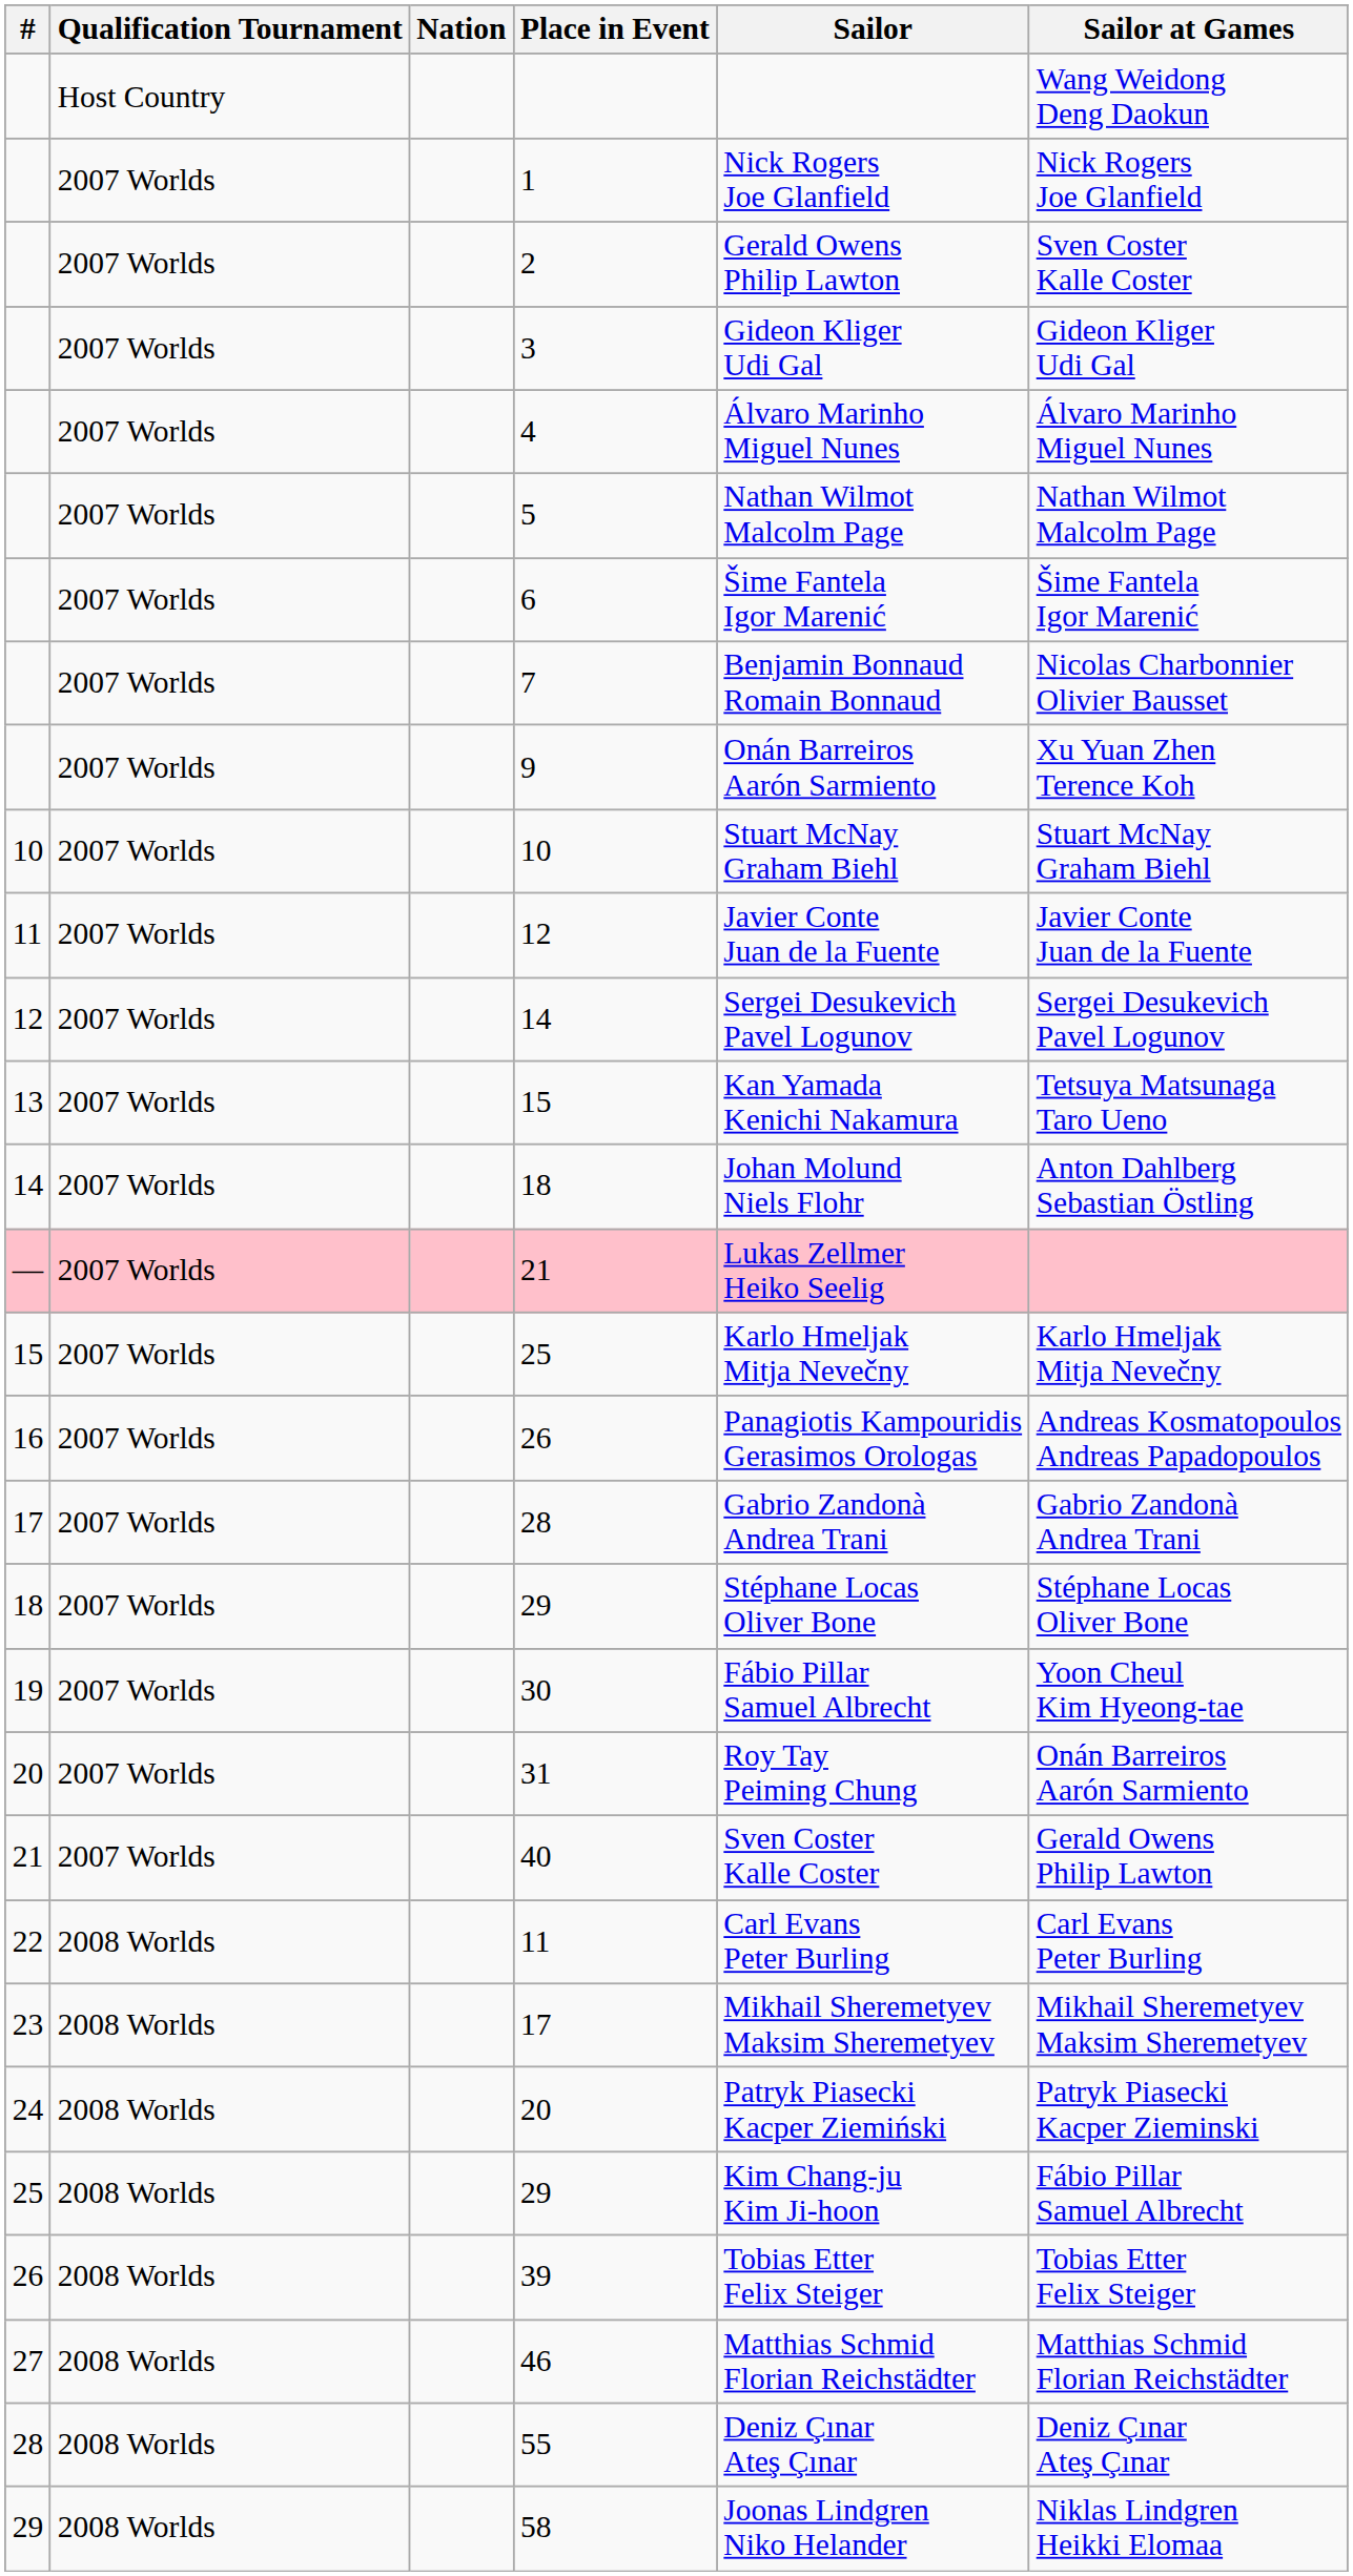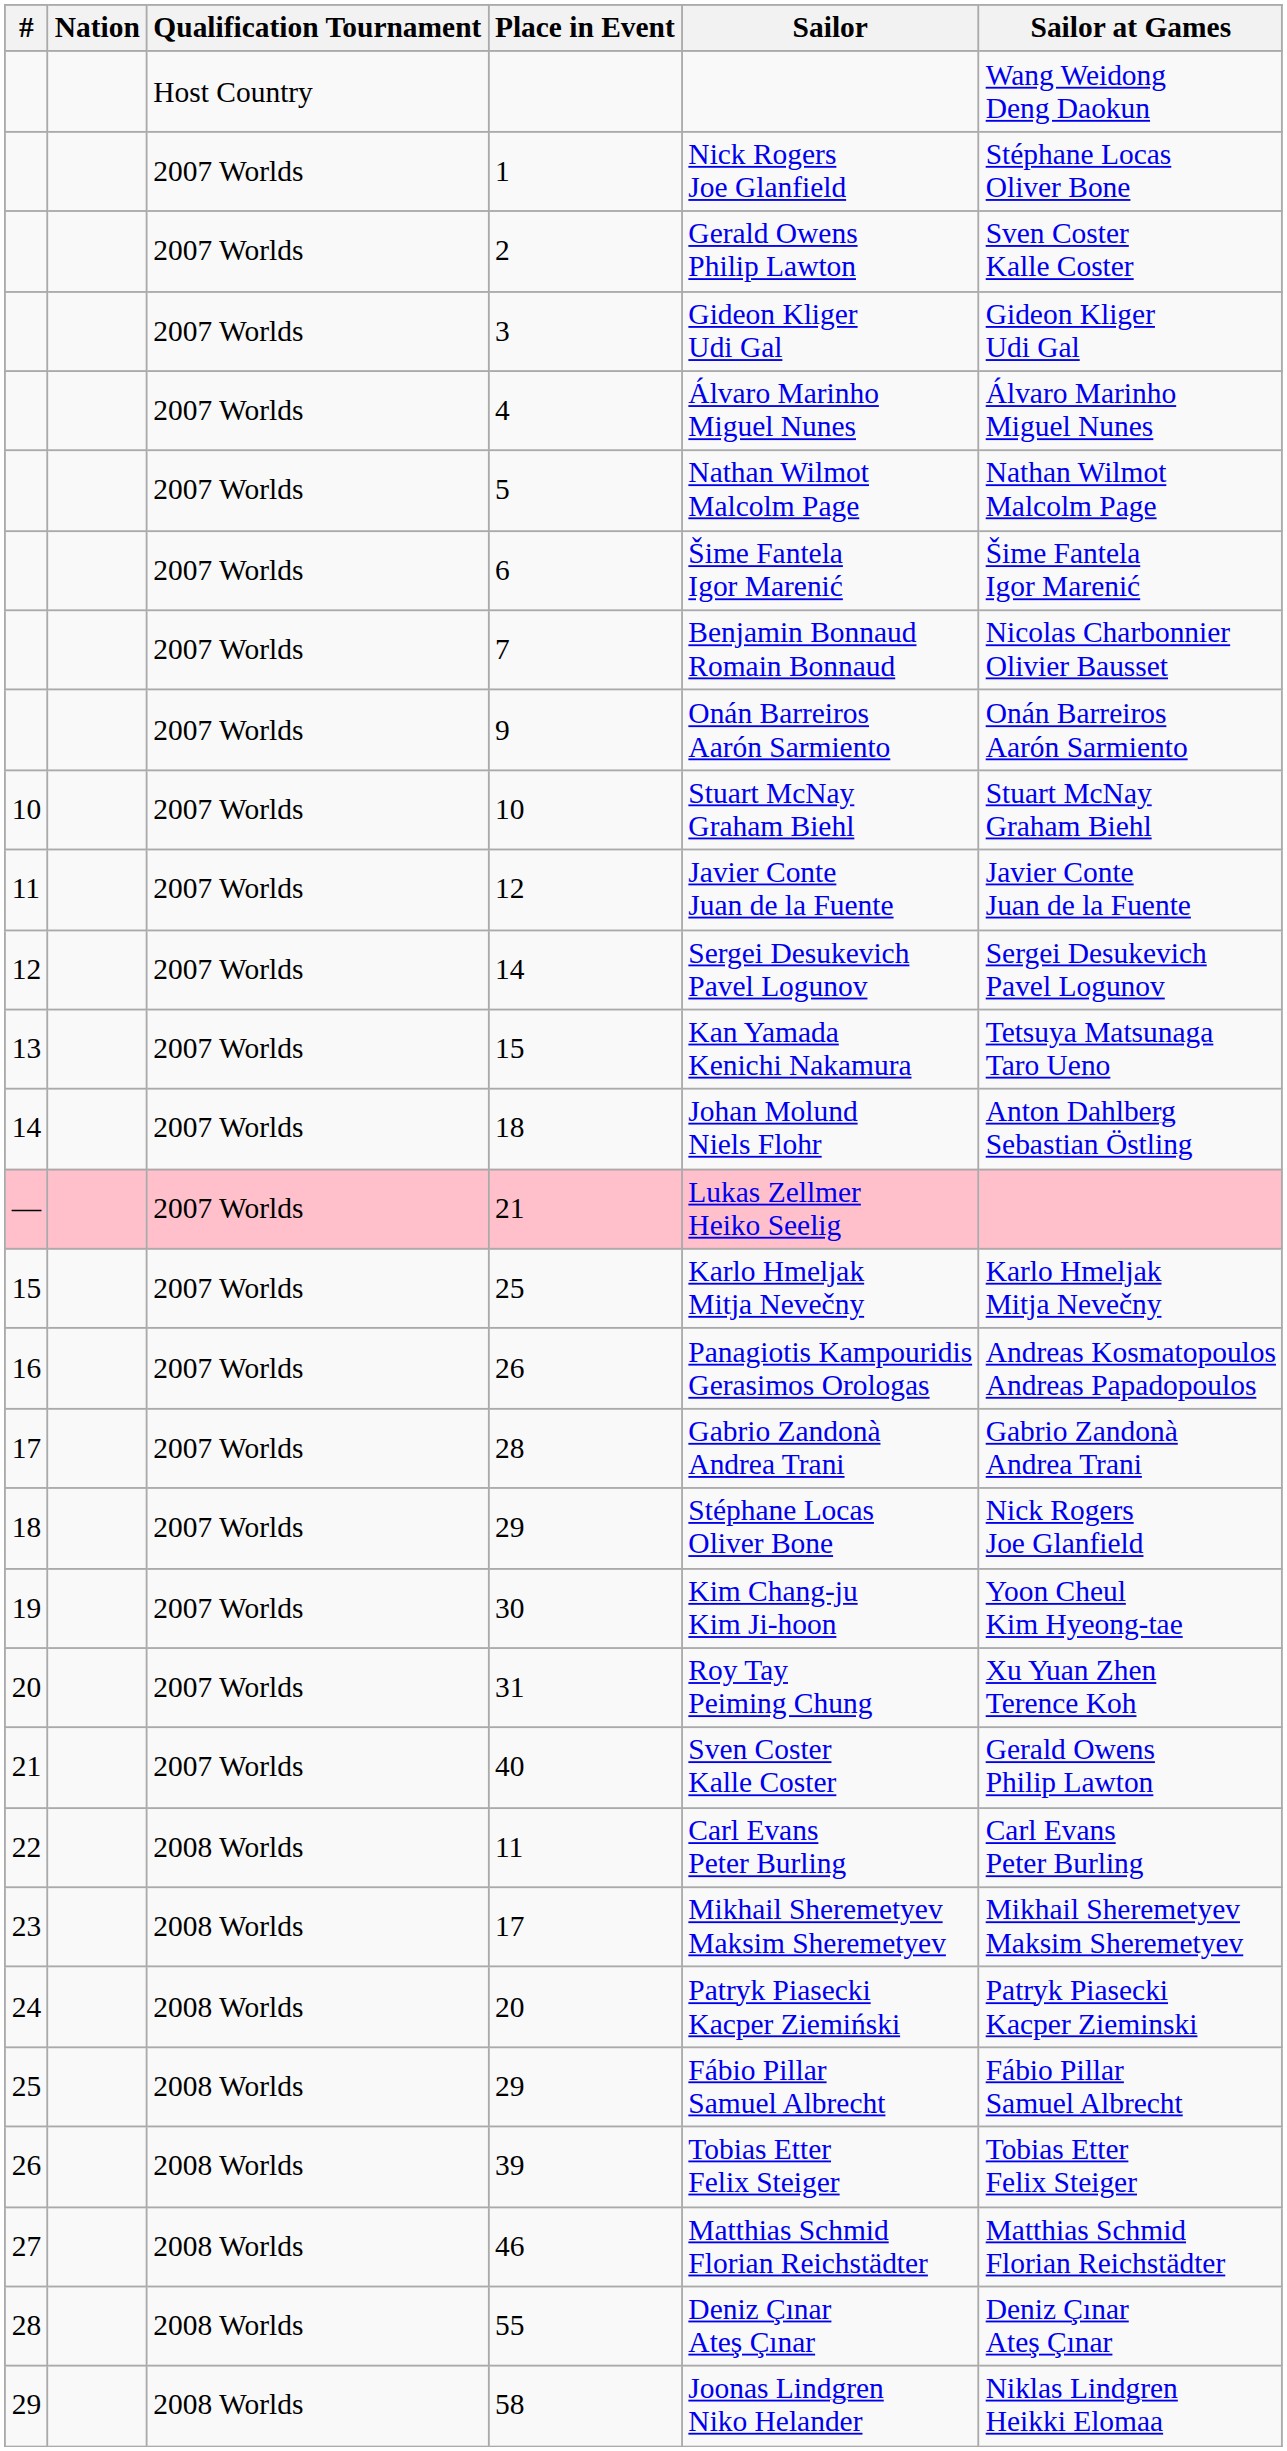columns swapped: Nation <-> Qualification Tournament
1 | Sailor at Games: Nick Rogers Joe Glanfield -> Stéphane Locas Oliver Bone
9 | Sailor at Games: Xu Yuan Zhen Terence Koh -> Onán Barreiros Aarón Sarmiento
18 / 29 | Sailor at Games: Stéphane Locas Oliver Bone -> Nick Rogers Joe Glanfield
30 | Sailor: Fábio Pillar Samuel Albrecht -> Kim Chang-ju Kim Ji-hoon
31 | Sailor at Games: Onán Barreiros Aarón Sarmiento -> Xu Yuan Zhen Terence Koh
25 / 29 | Sailor: Kim Chang-ju Kim Ji-hoon -> Fábio Pillar Samuel Albrecht
